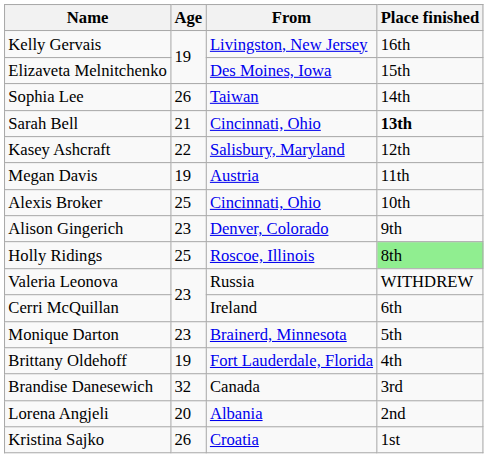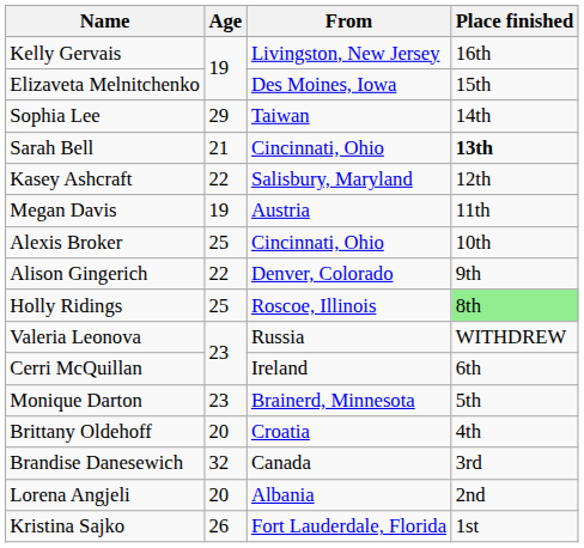Sophia Lee | Age: 26 -> 29
Alison Gingerich | Age: 23 -> 22
Brittany Oldehoff | Age: 19 -> 20
Brittany Oldehoff | From: Fort Lauderdale, Florida -> Croatia
Kristina Sajko | From: Croatia -> Fort Lauderdale, Florida
